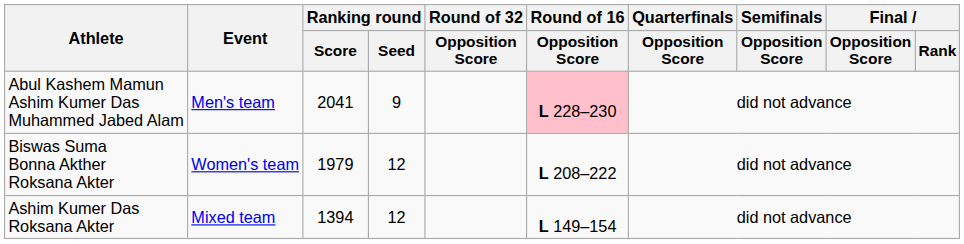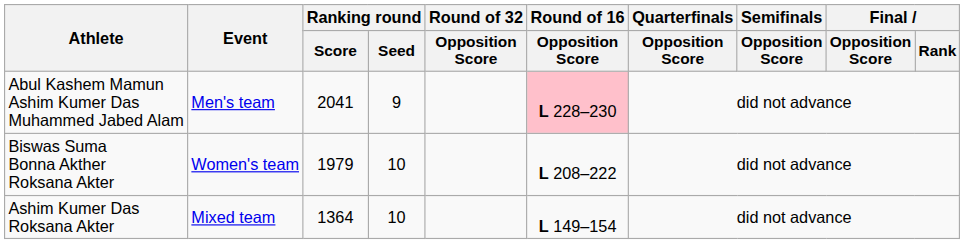Biswas Suma Bonna Akther Roksana Akter | Ranking round / Seed: 12 -> 10
Ashim Kumer Das Roksana Akter | Ranking round / Score: 1394 -> 1364
Ashim Kumer Das Roksana Akter | Ranking round / Seed: 12 -> 10
